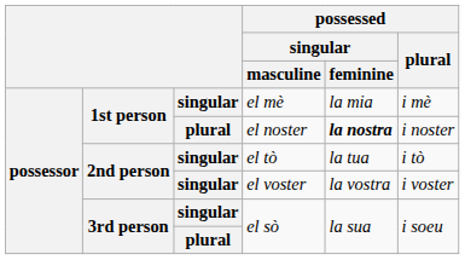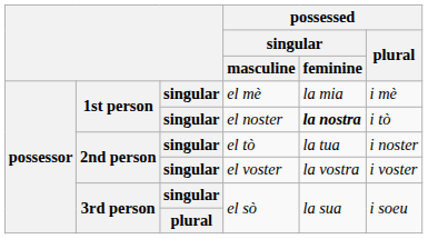el noster | column 3: plural -> singular
el noster | possessed / plural: i noster -> i tò
el tò | possessed / plural: i tò -> i noster
